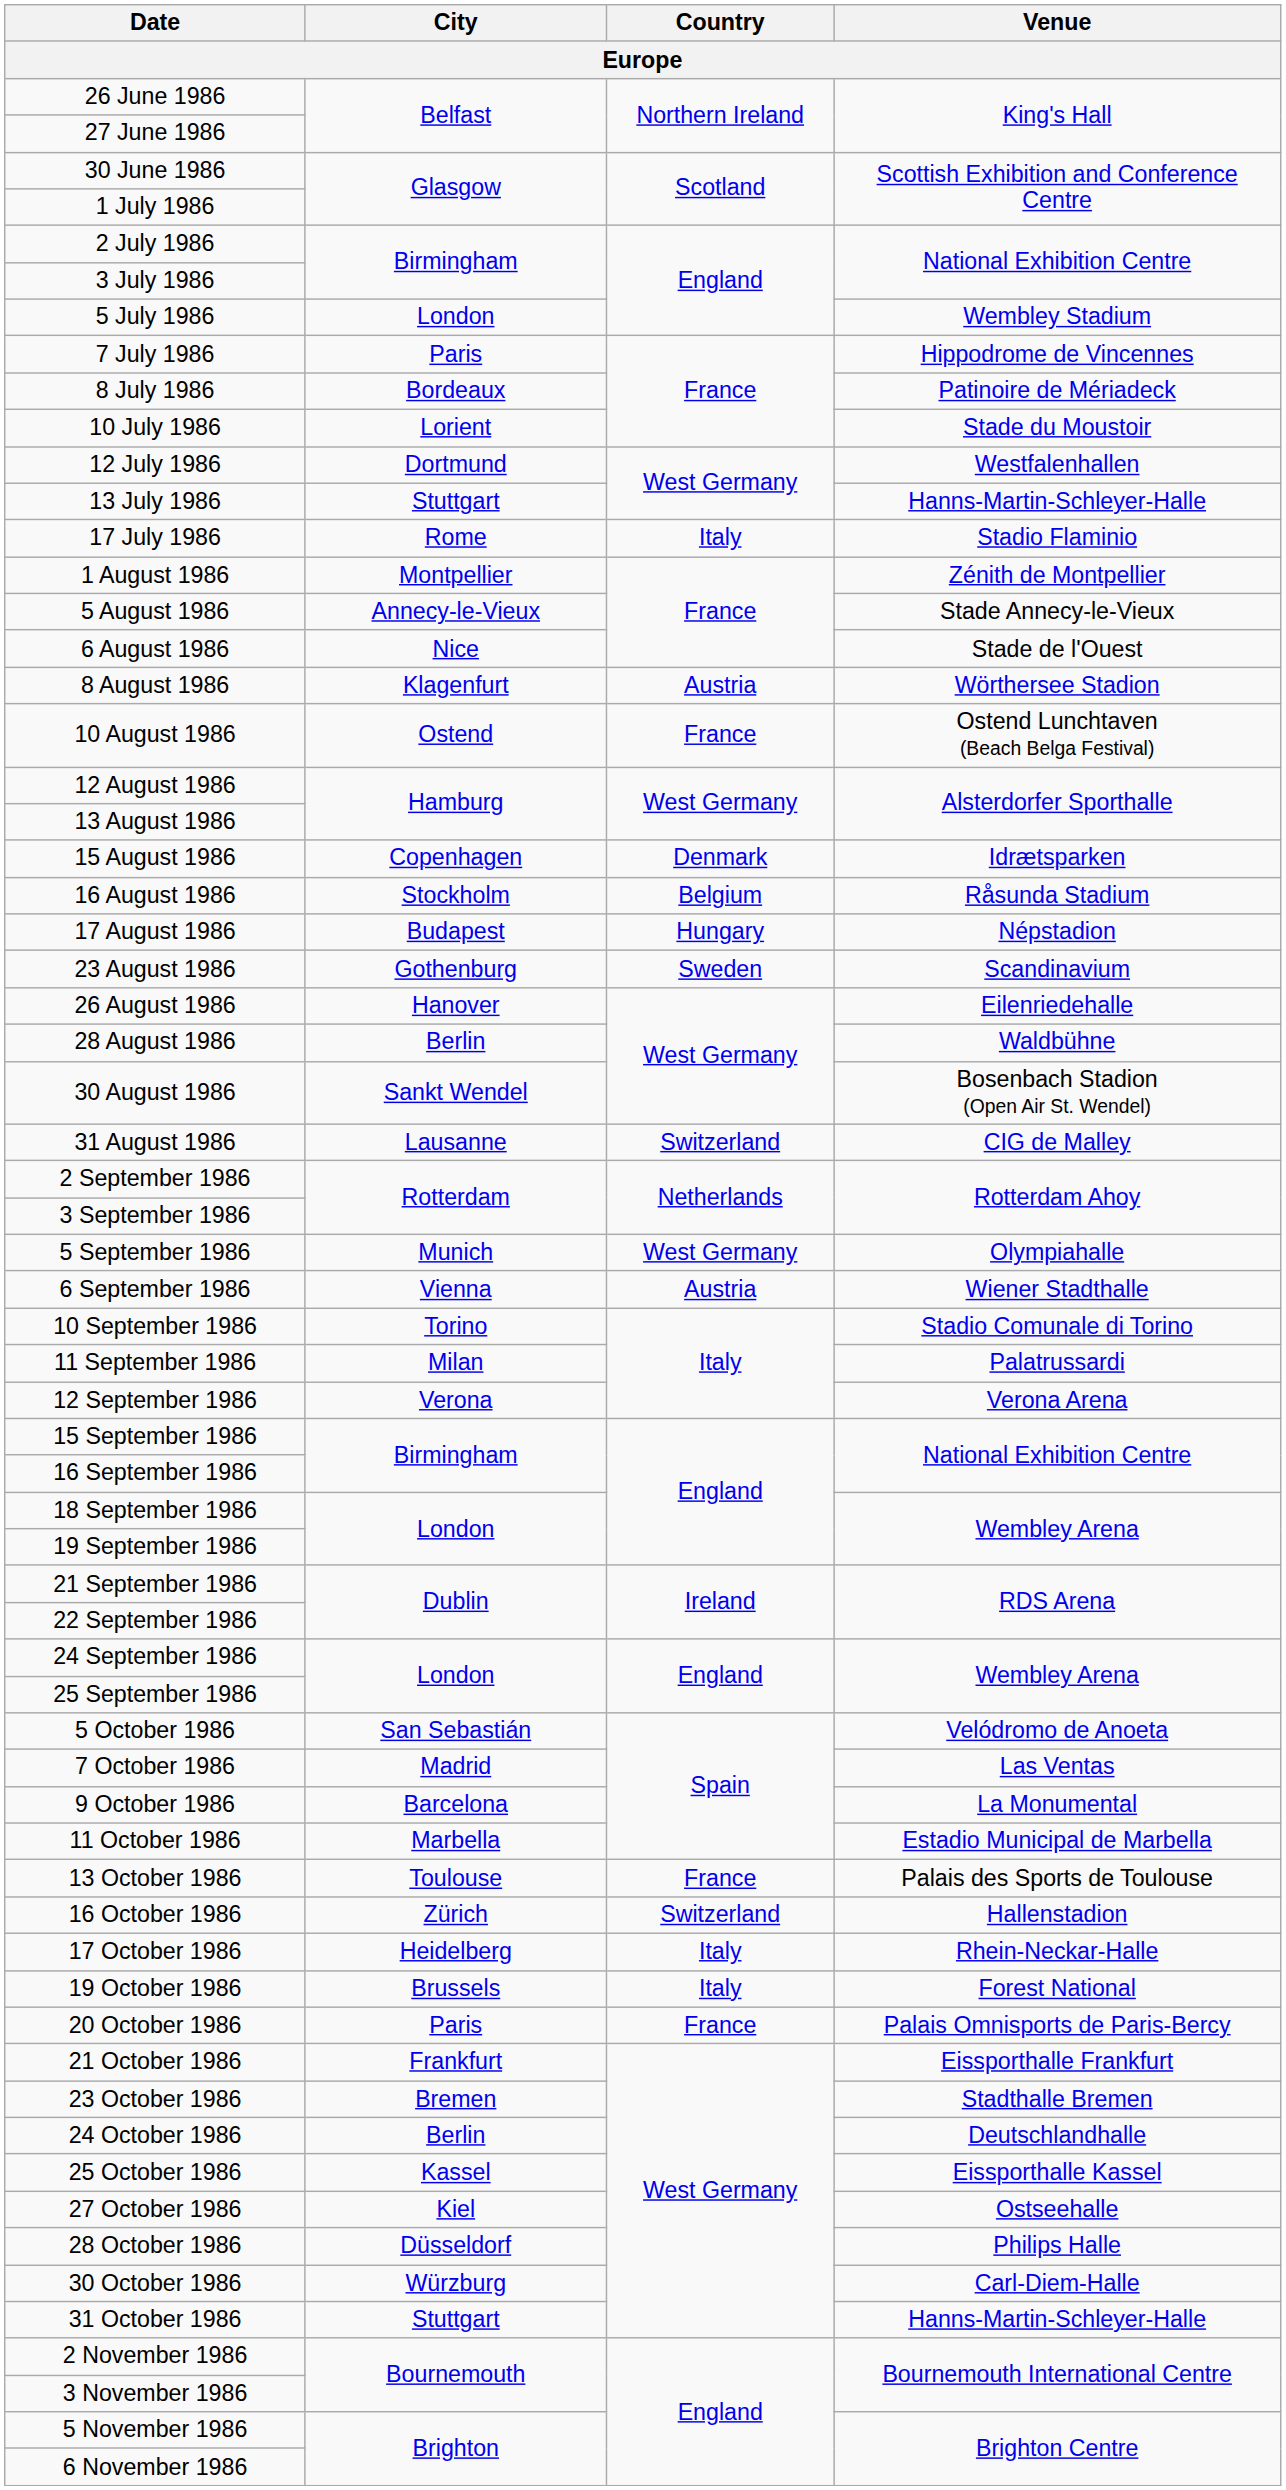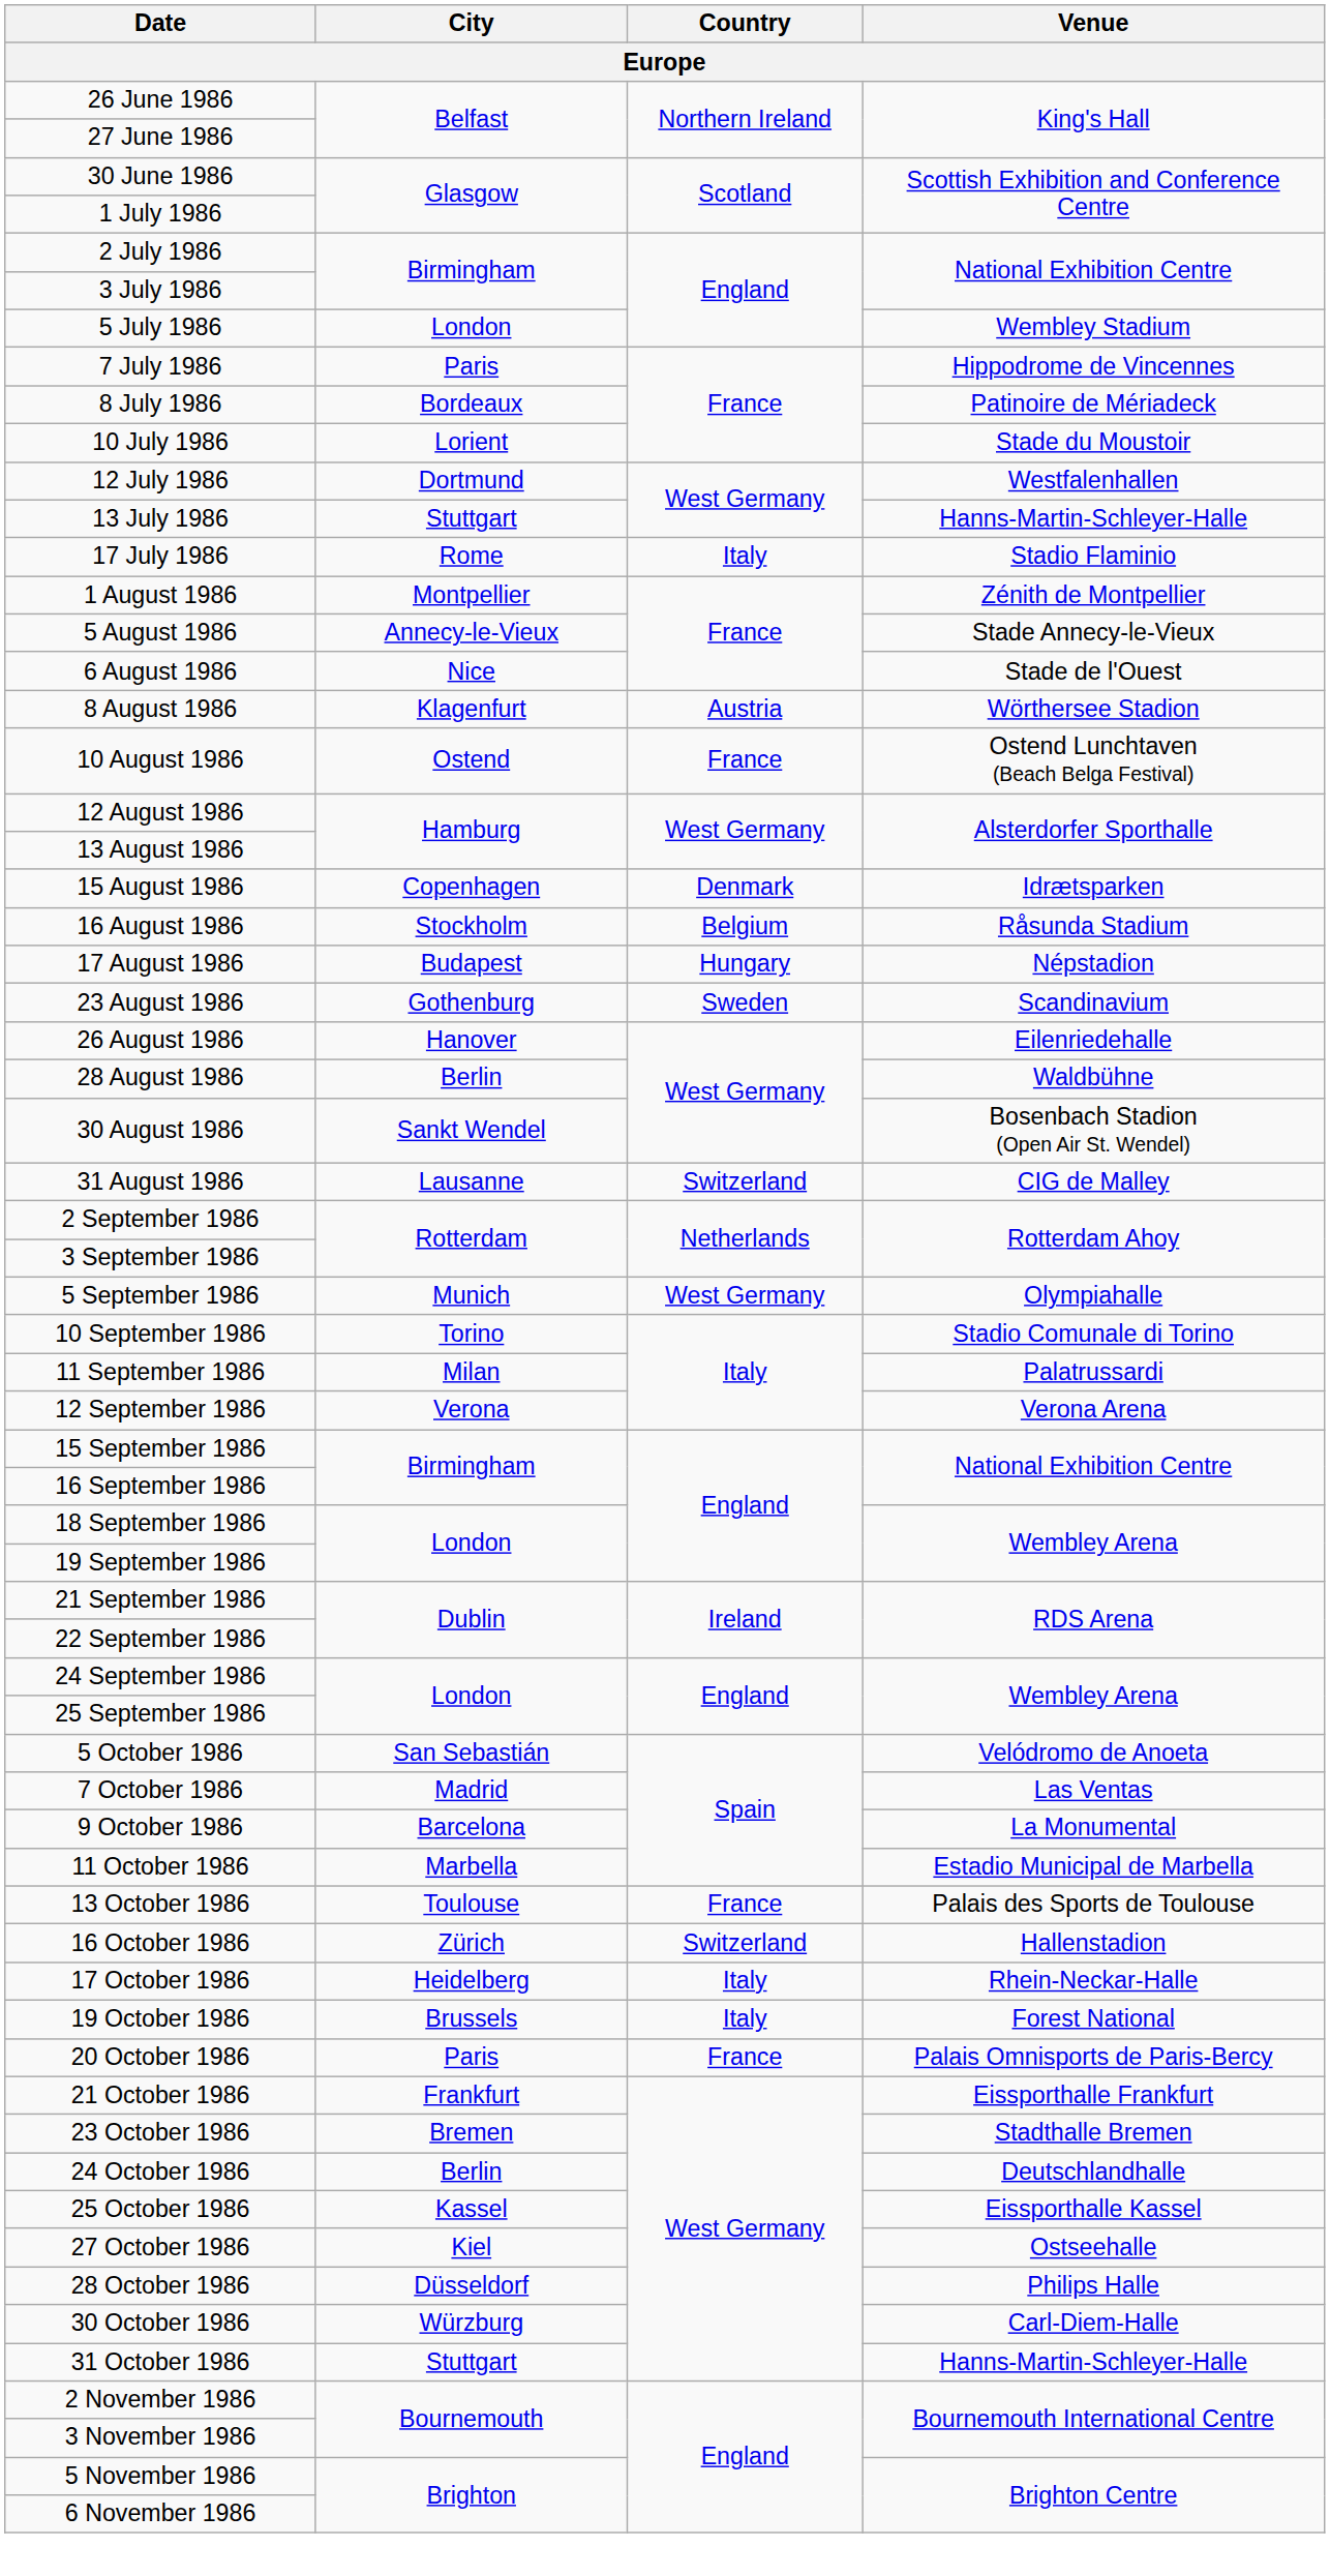- row: 6 September 1986 | Vienna | Austria | Wiener Stadthalle
